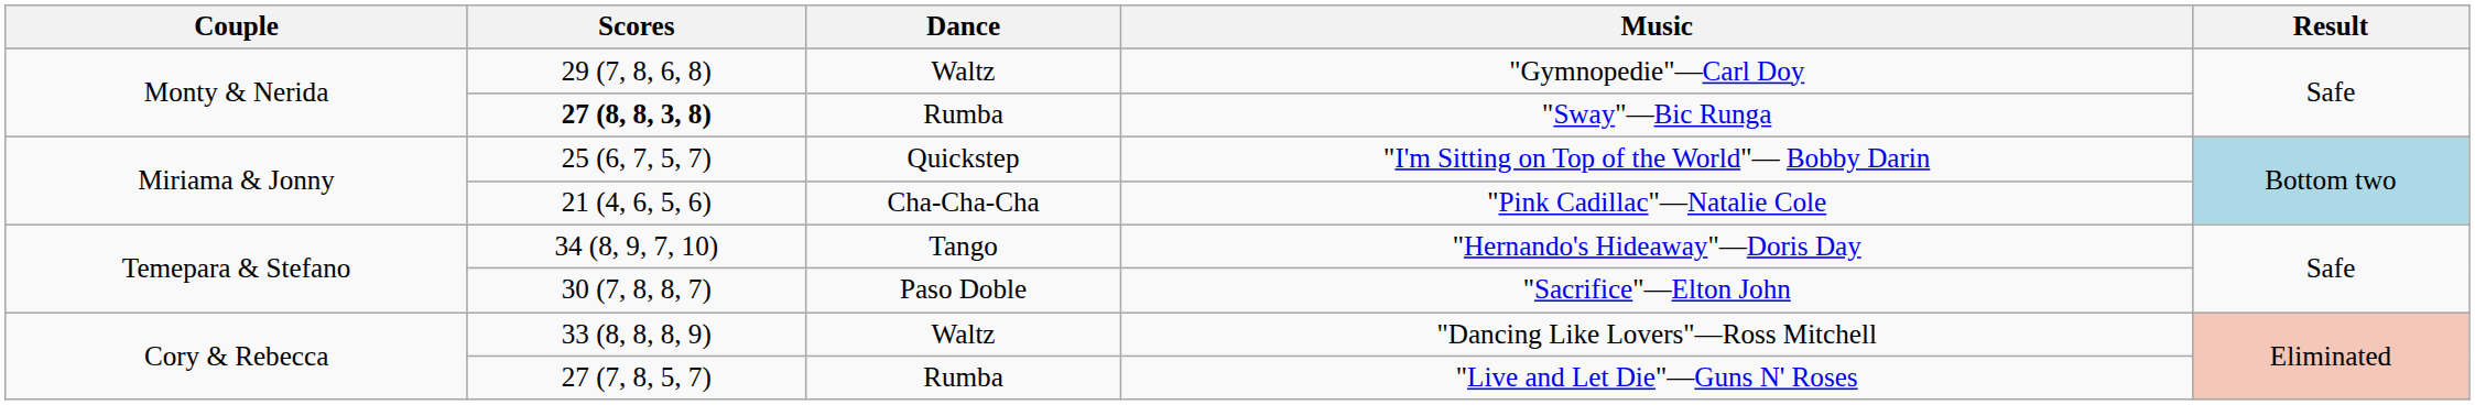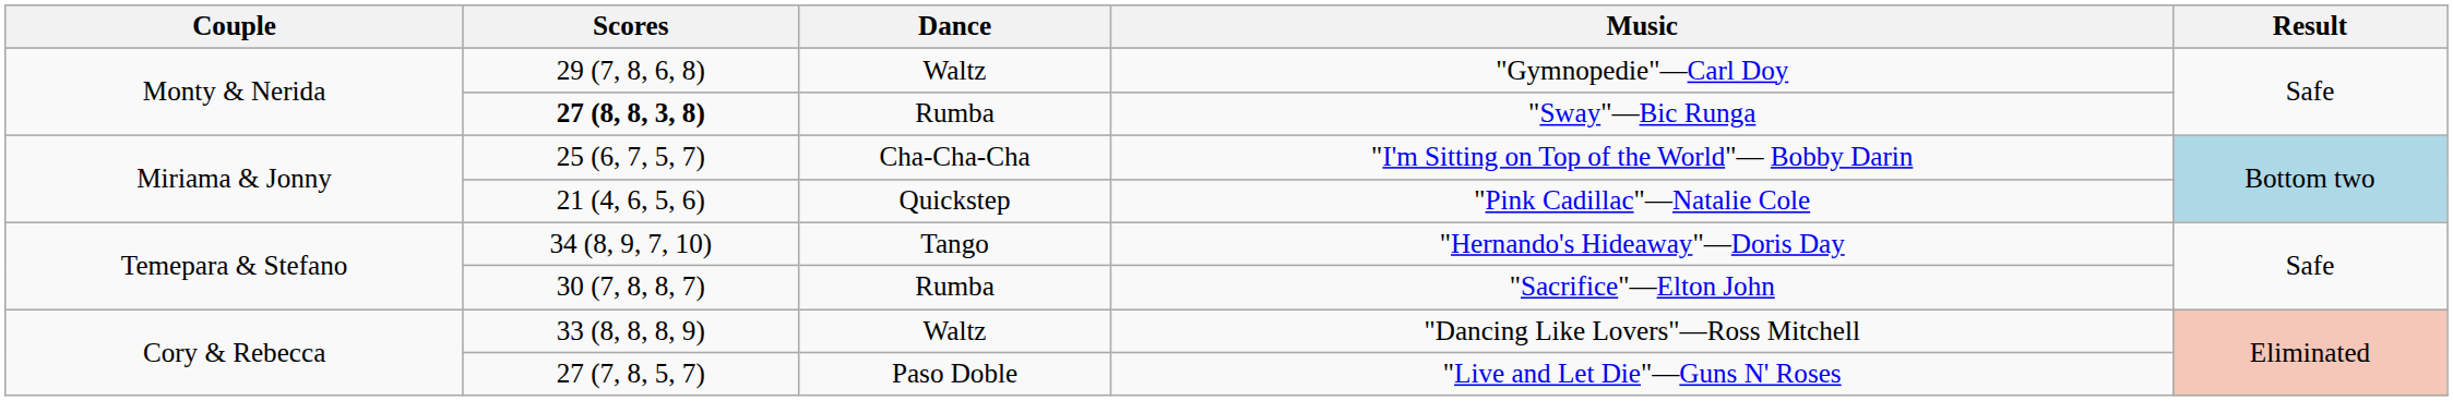"I'm Sitting on Top of the World"— Bobby Darin | Dance: Quickstep -> Cha-Cha-Cha
"Pink Cadillac"—Natalie Cole | Dance: Cha-Cha-Cha -> Quickstep
"Sacrifice"—Elton John | Dance: Paso Doble -> Rumba
"Live and Let Die"—Guns N' Roses | Dance: Rumba -> Paso Doble
